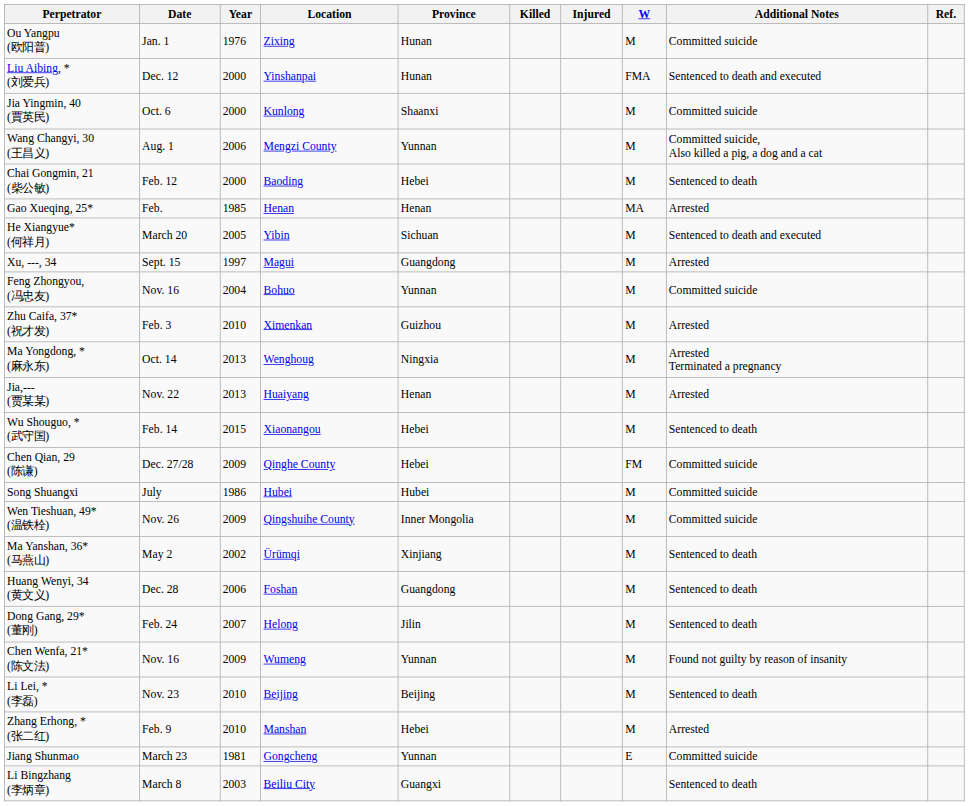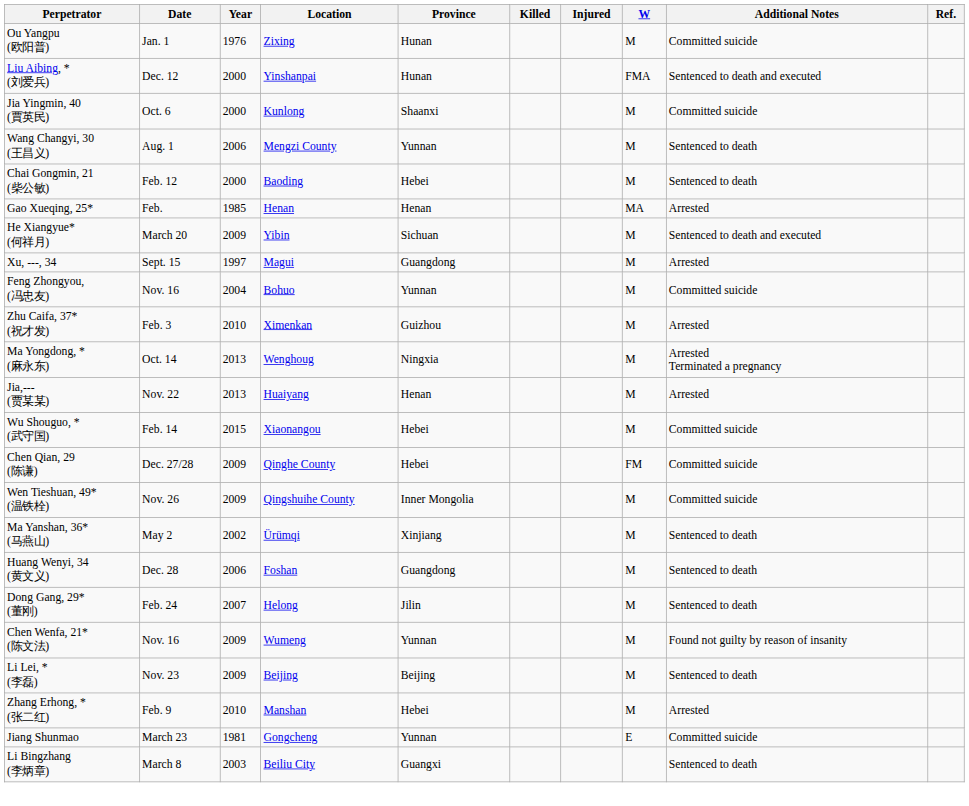Wang Changyi, 30 (王昌义) | Additional Notes: Committed suicide, Also killed a pig, a dog and a cat -> Sentenced to death
He Xiangyue* (何祥月) | Year: 2005 -> 2009
Wu Shouguo, * (武守国) | Additional Notes: Sentenced to death -> Committed suicide
- row: Song Shuangxi | July | 1986 | Hubei | Hubei | M | Committed suicide
Li Lei, * (李磊) | Year: 2010 -> 2009
